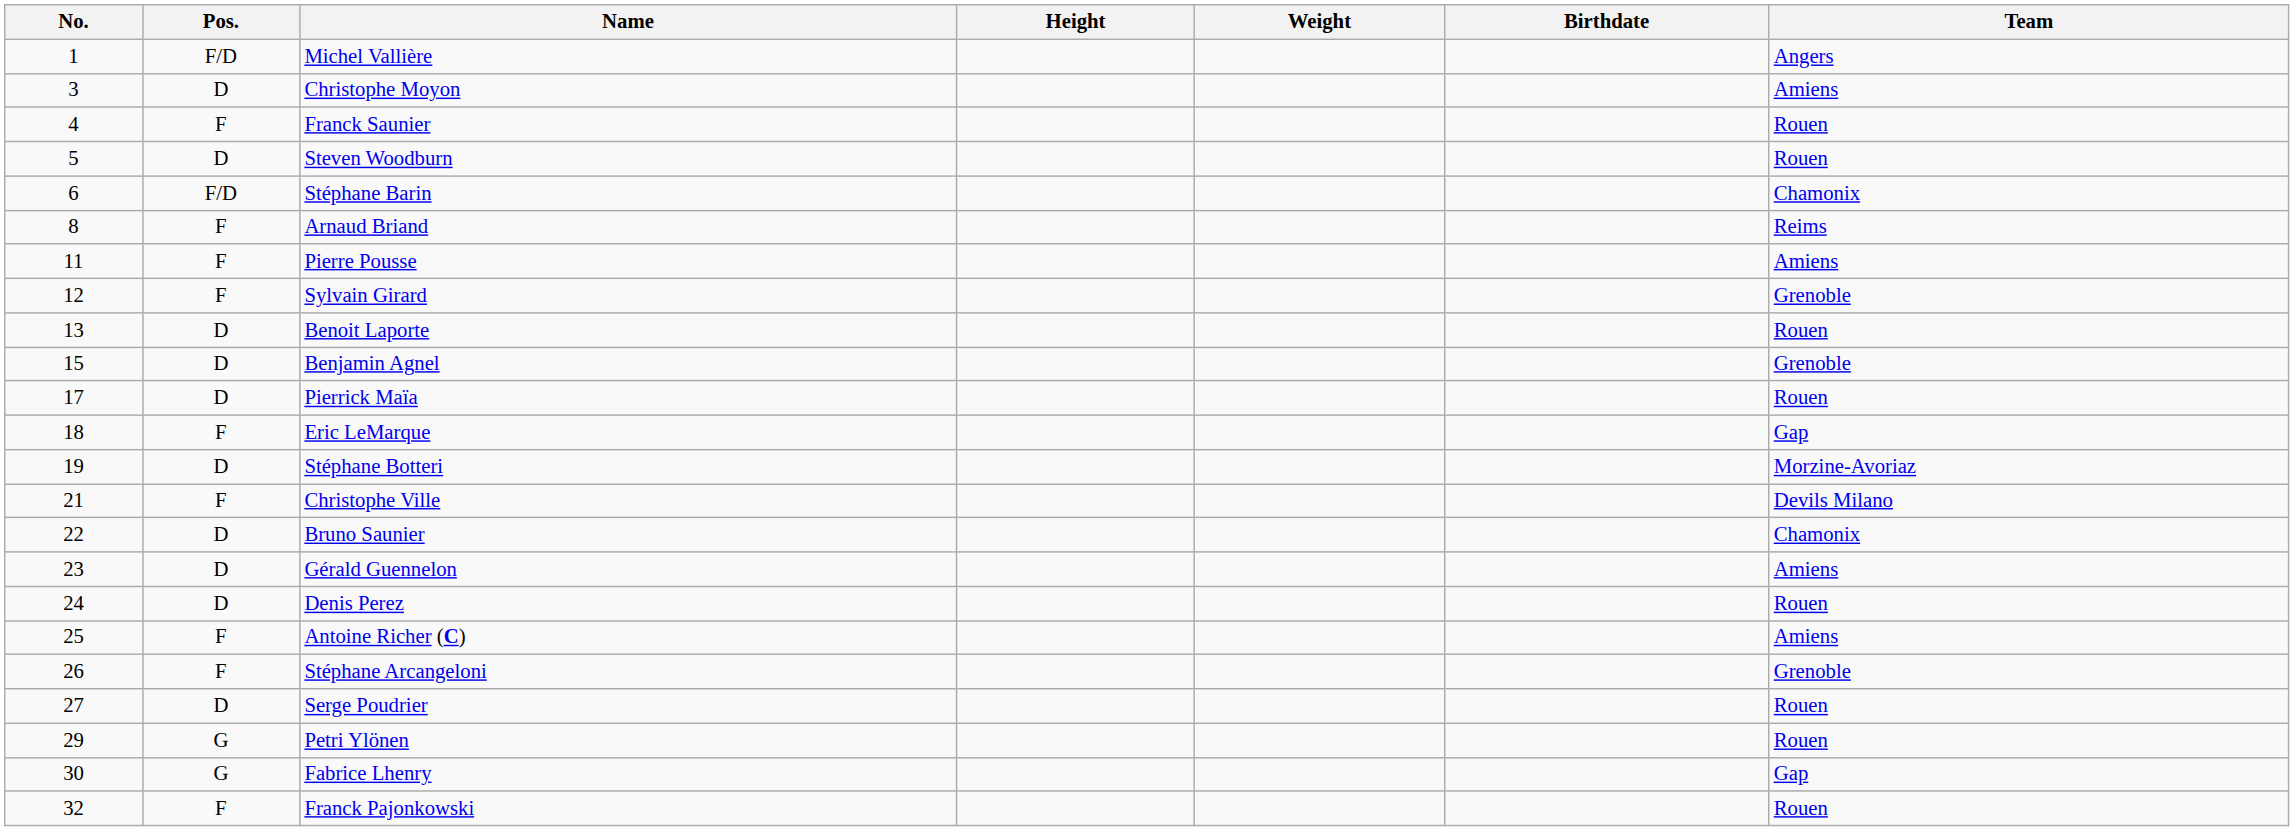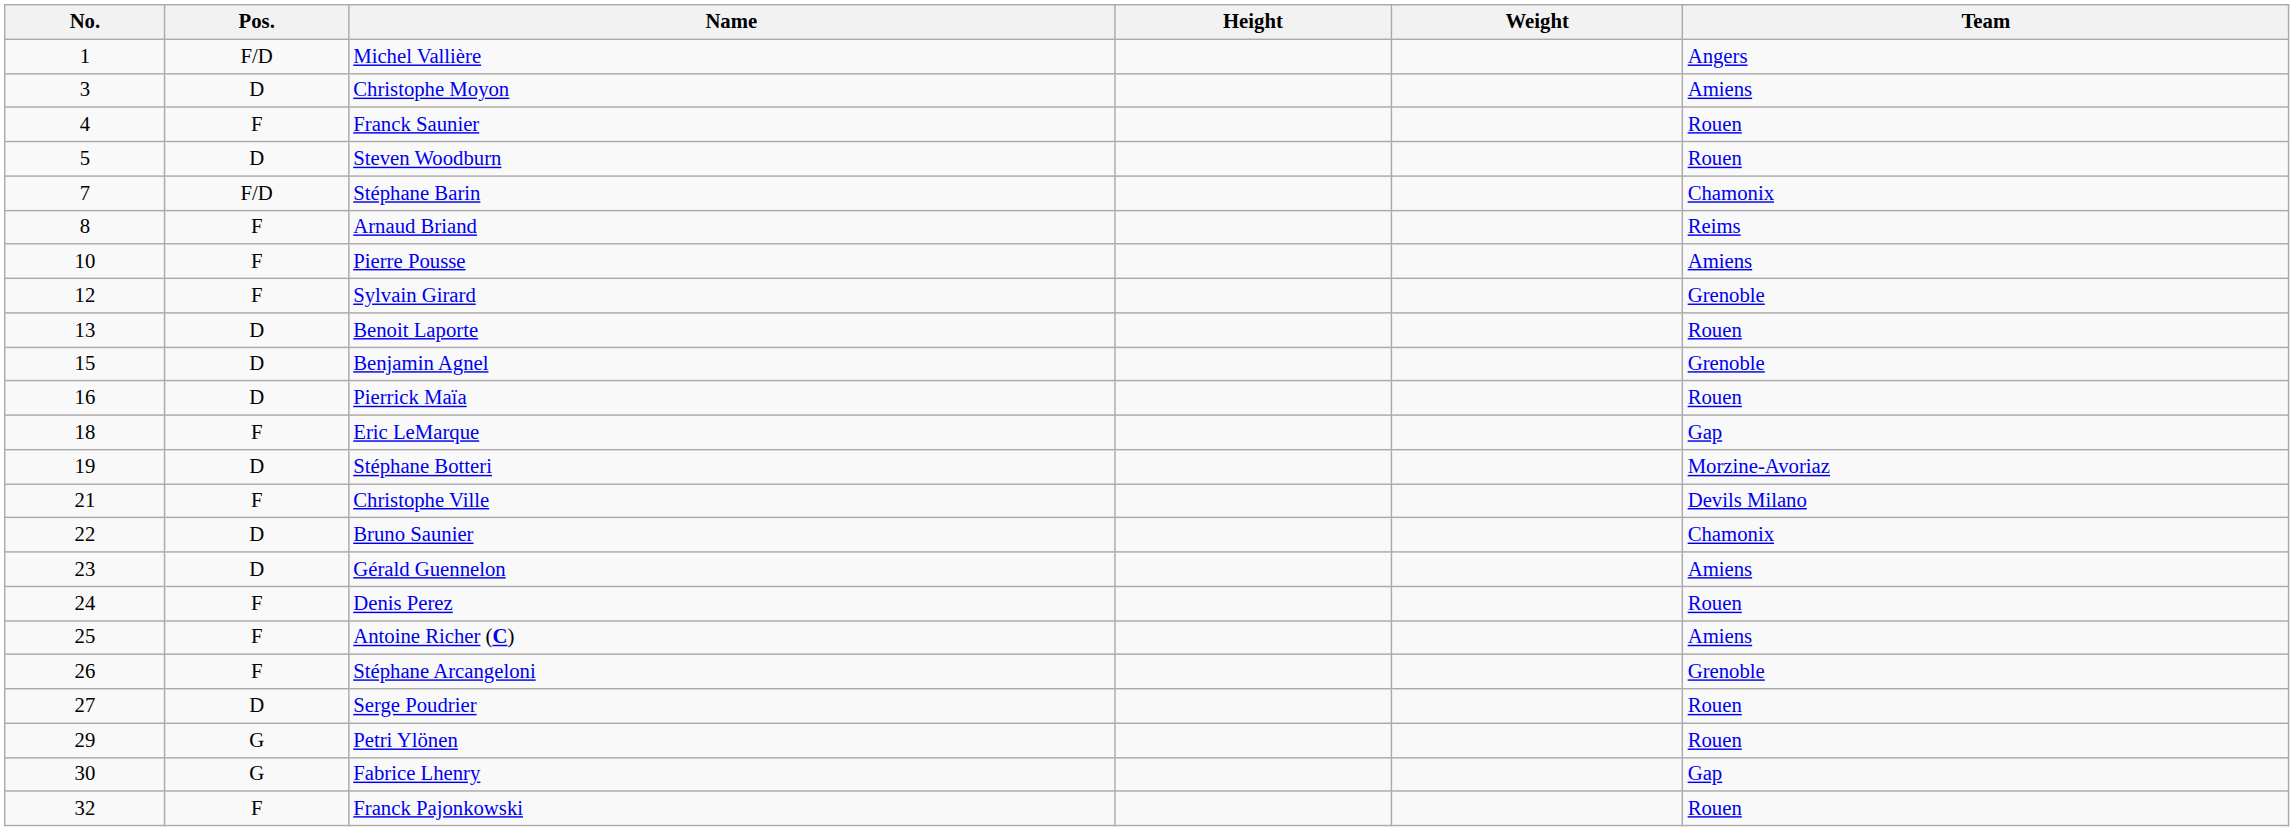- column: Birthdate
Stéphane Barin | No.: 6 -> 7
Pierre Pousse | No.: 11 -> 10
Pierrick Maïa | No.: 17 -> 16
Denis Perez | Pos.: D -> F
